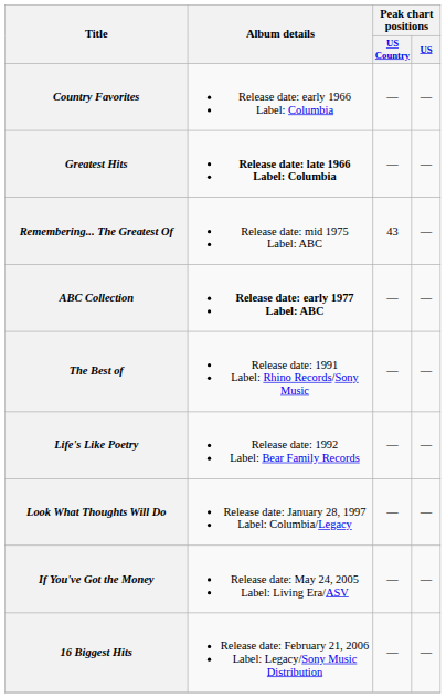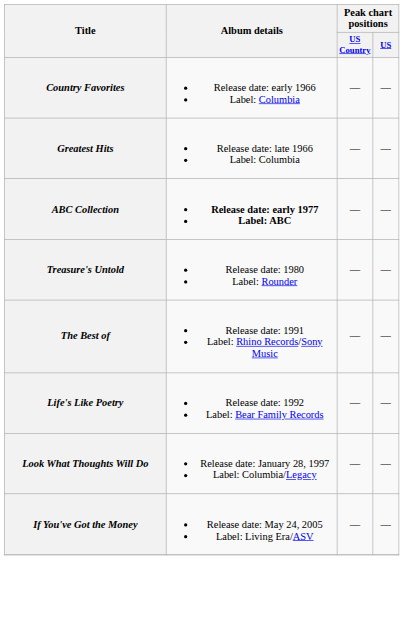Greatest Hits | Album details: bold -> normal
- row: Remembering... The Greatest Of | Release date: mid 1975 Label: ABC | 43 | —
+ row: Treasure's Untold | Release date: 1980 Label: Rounder | — | —
- row: 16 Biggest Hits | Release date: February 21, 2006 Label: Legacy/Sony Music Distribution | — | —
